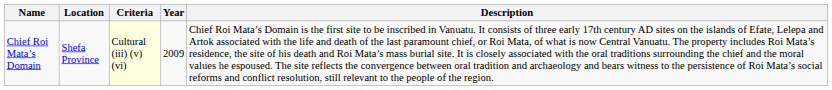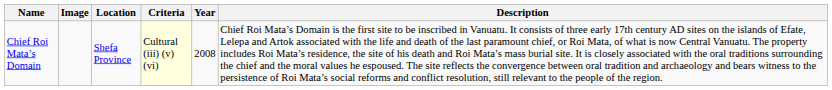+ column: Image
Chief Roi Mata’s Domain | Year: 2009 -> 2008
